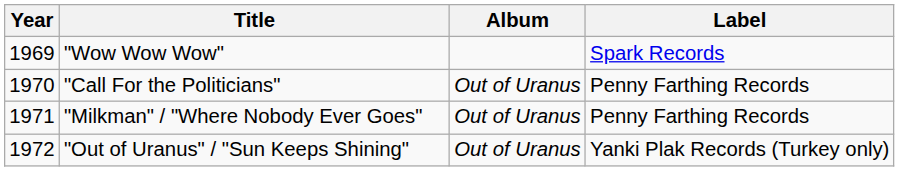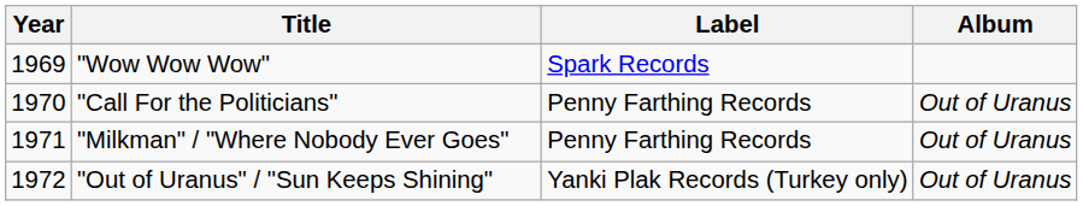columns swapped: Label <-> Album
